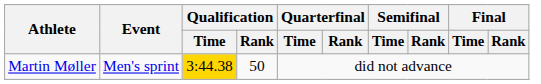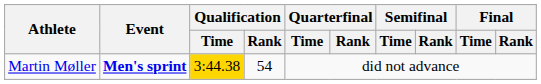Martin Møller | Event: normal -> bold
Martin Møller | Qualification / Rank: 50 -> 54
